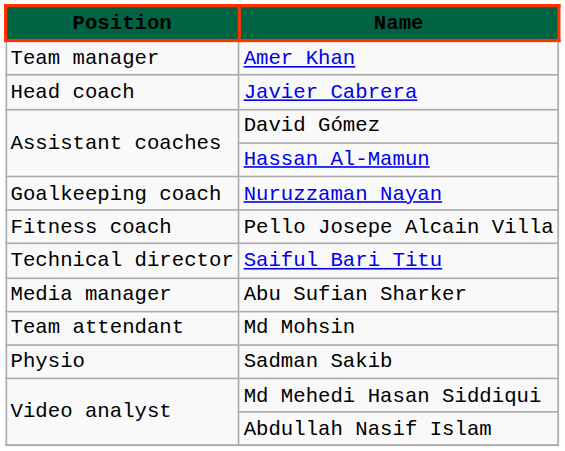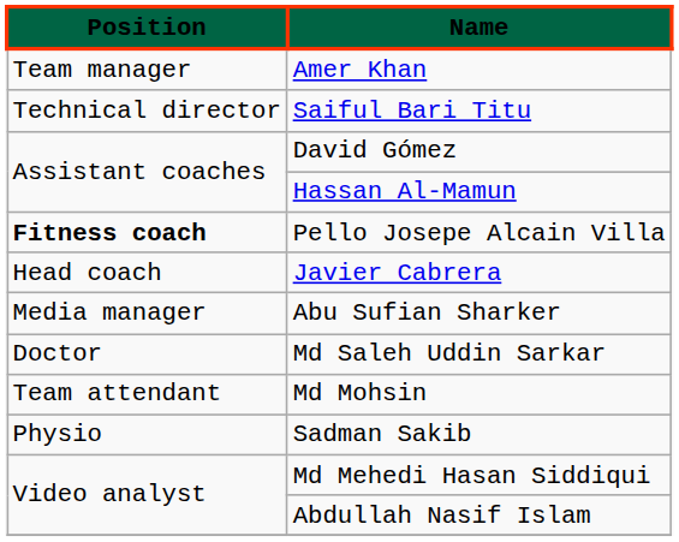rows swapped: Javier Cabrera <-> Saiful Bari Titu
- row: Goalkeeping coach | Nuruzzaman Nayan
Pello Josepe Alcain Villa | Position: normal -> bold
+ row: Doctor | Md Saleh Uddin Sarkar
